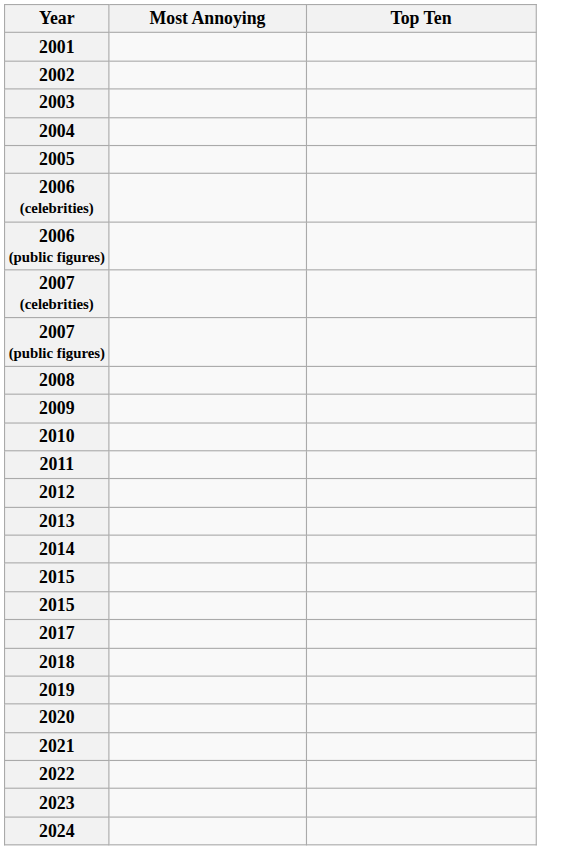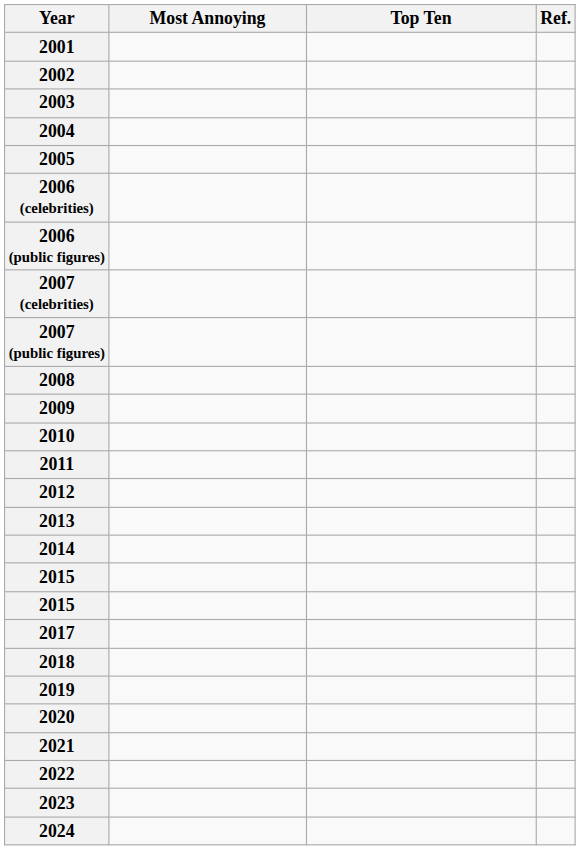+ column: Ref.
